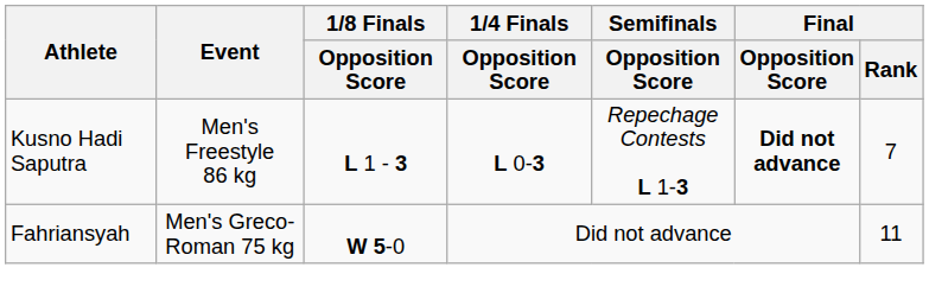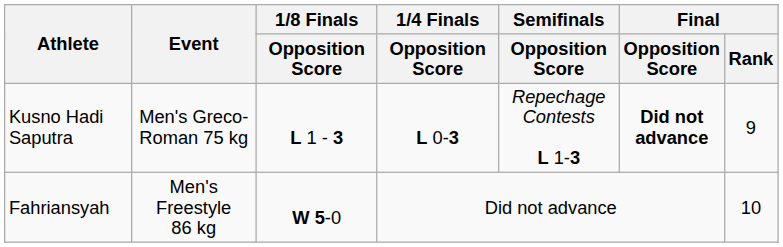Kusno Hadi Saputra | Event: Men's Freestyle 86 kg -> Men's Greco-Roman 75 kg
Kusno Hadi Saputra | Final / Rank: 7 -> 9
Fahriansyah | Event: Men's Greco-Roman 75 kg -> Men's Freestyle 86 kg
Fahriansyah | Final / Rank: 11 -> 10
